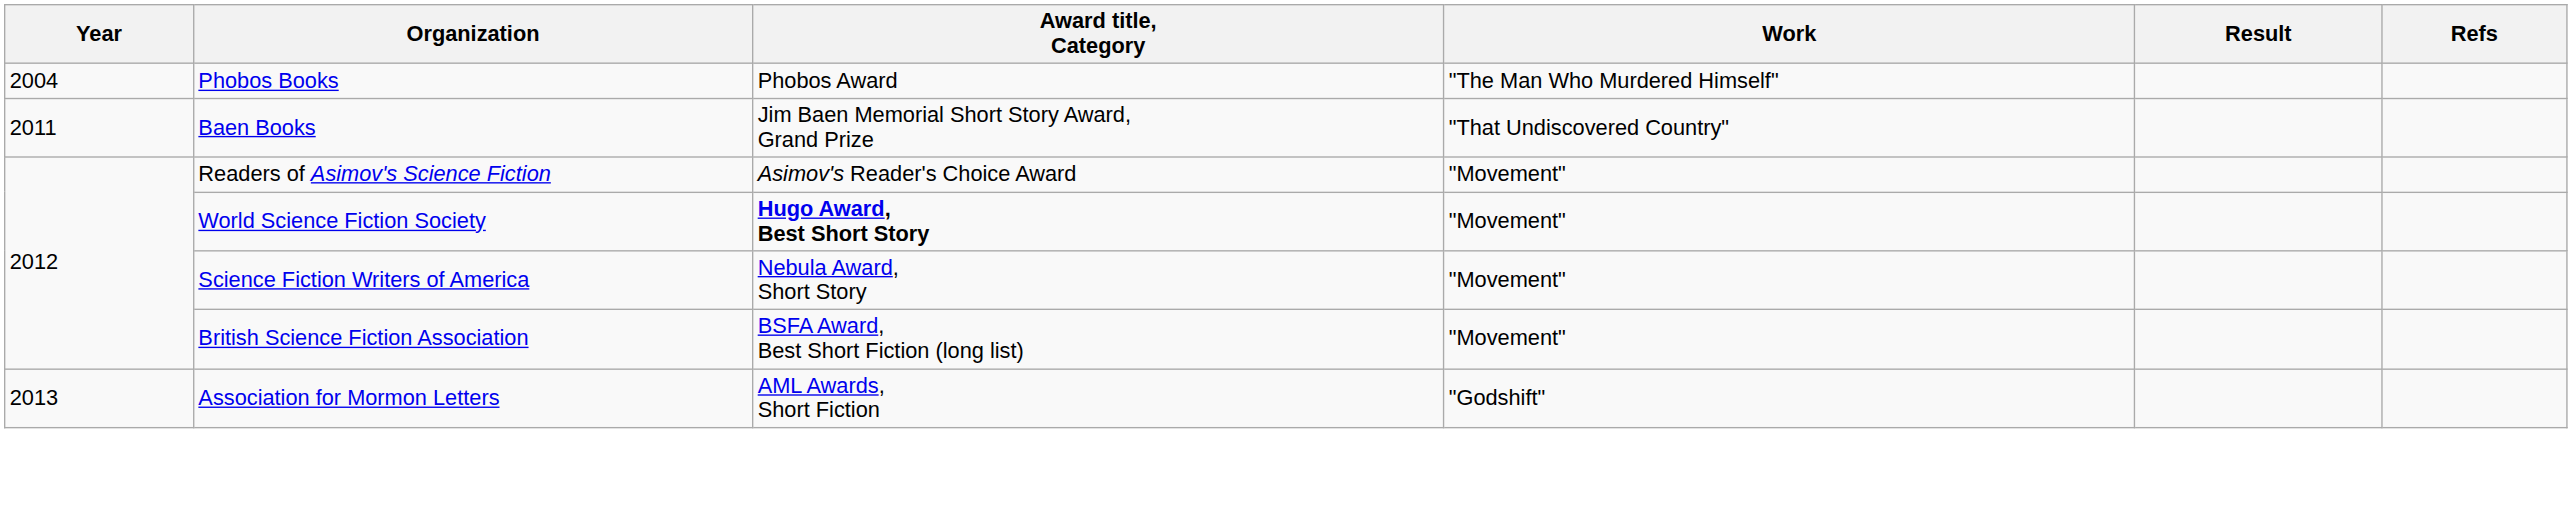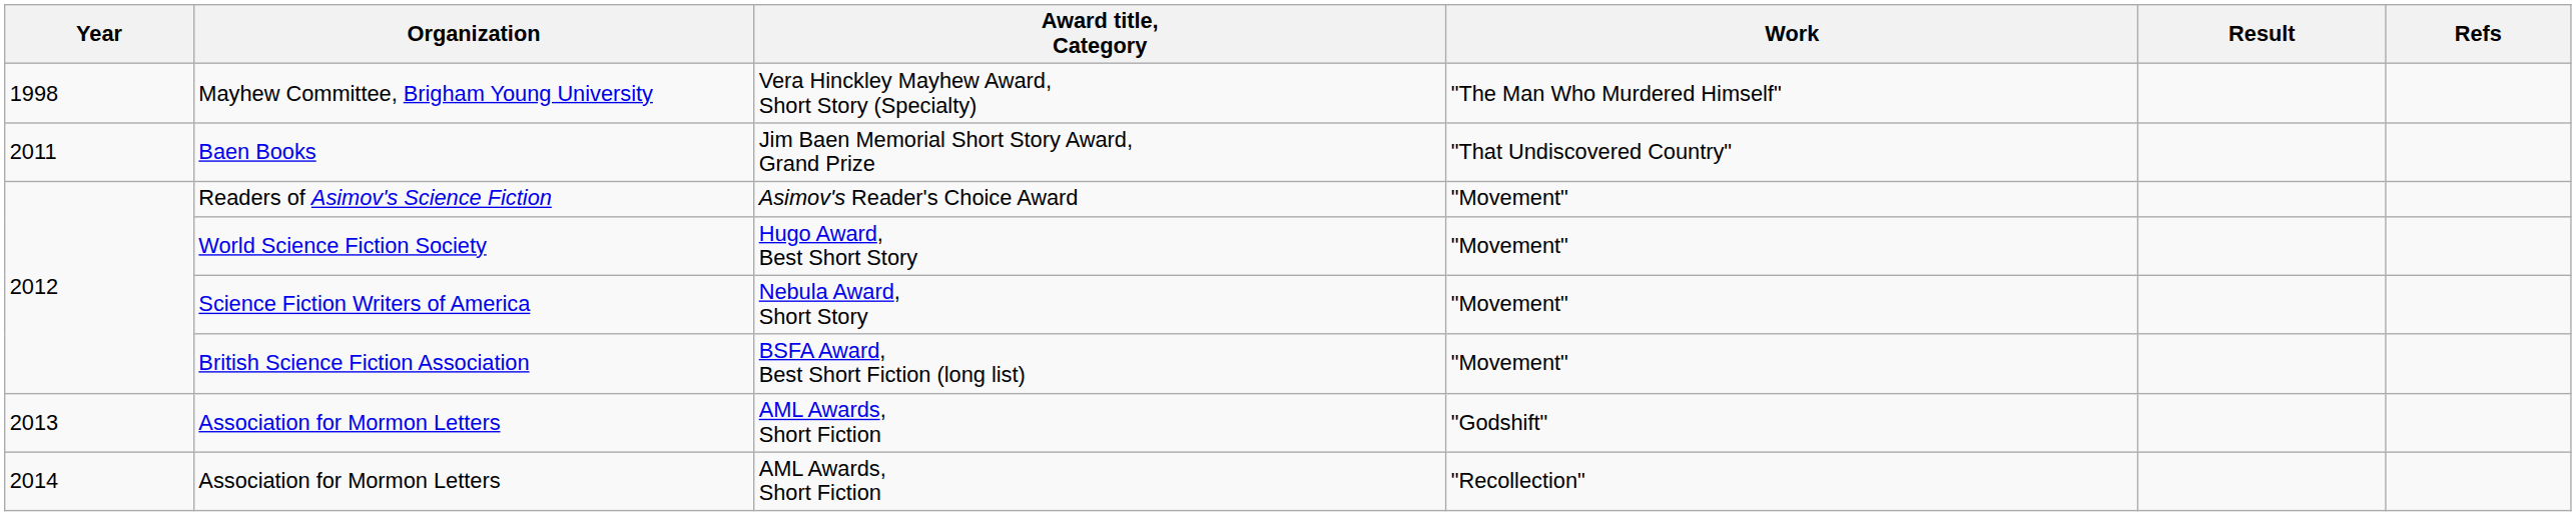+ row: 1998 | Mayhew Committee, Brigham Young University | Vera Hinckley Mayhew Award, Short Story (Specialty) | "The Man Who Murdered Himself"
- row: 2004 | Phobos Books | Phobos Award | "The Man Who Murdered Himself"
World Science Fiction Society | Award title, Category: bold -> normal
+ row: 2014 | Association for Mormon Letters | AML Awards, Short Fiction | "Recollection"
